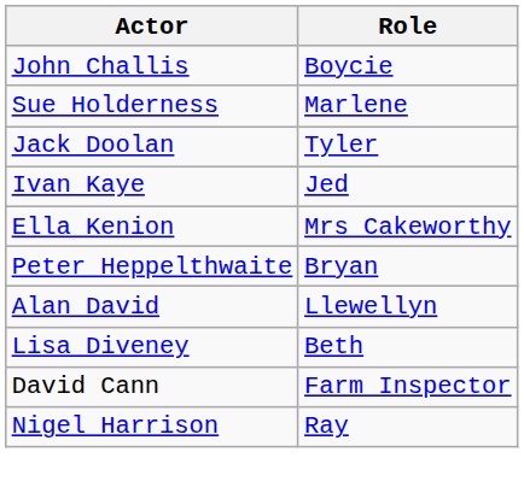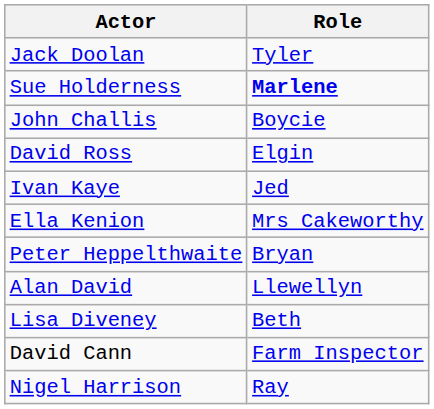rows swapped: John Challis <-> Jack Doolan
Sue Holderness | Role: normal -> bold
+ row: David Ross | Elgin
